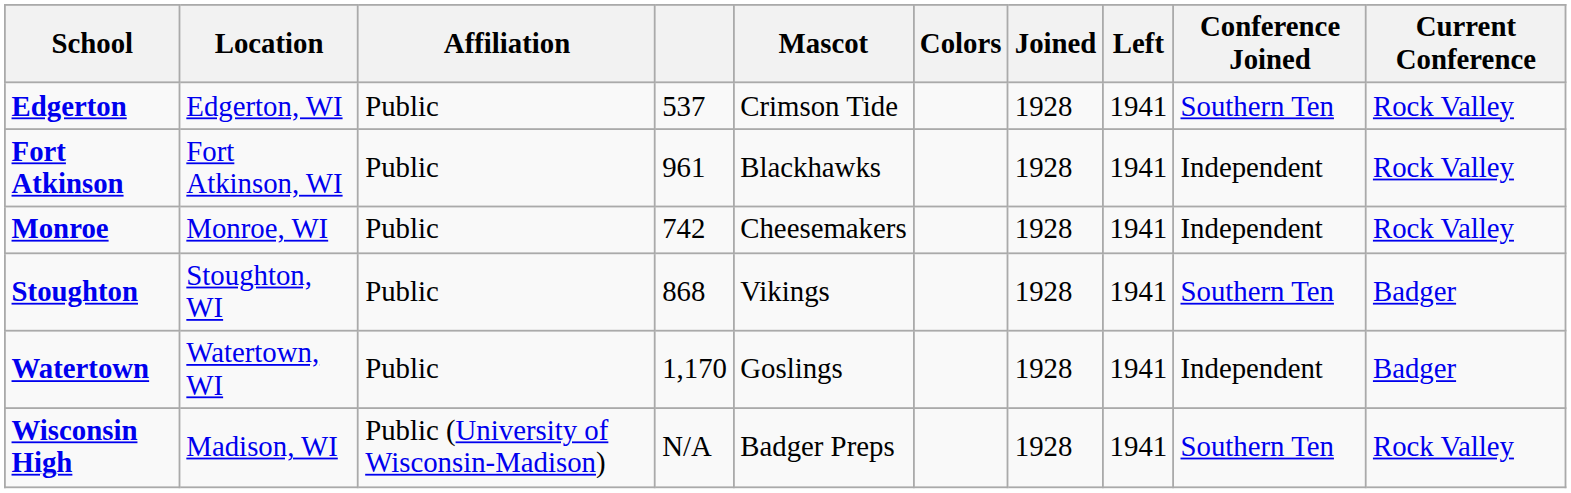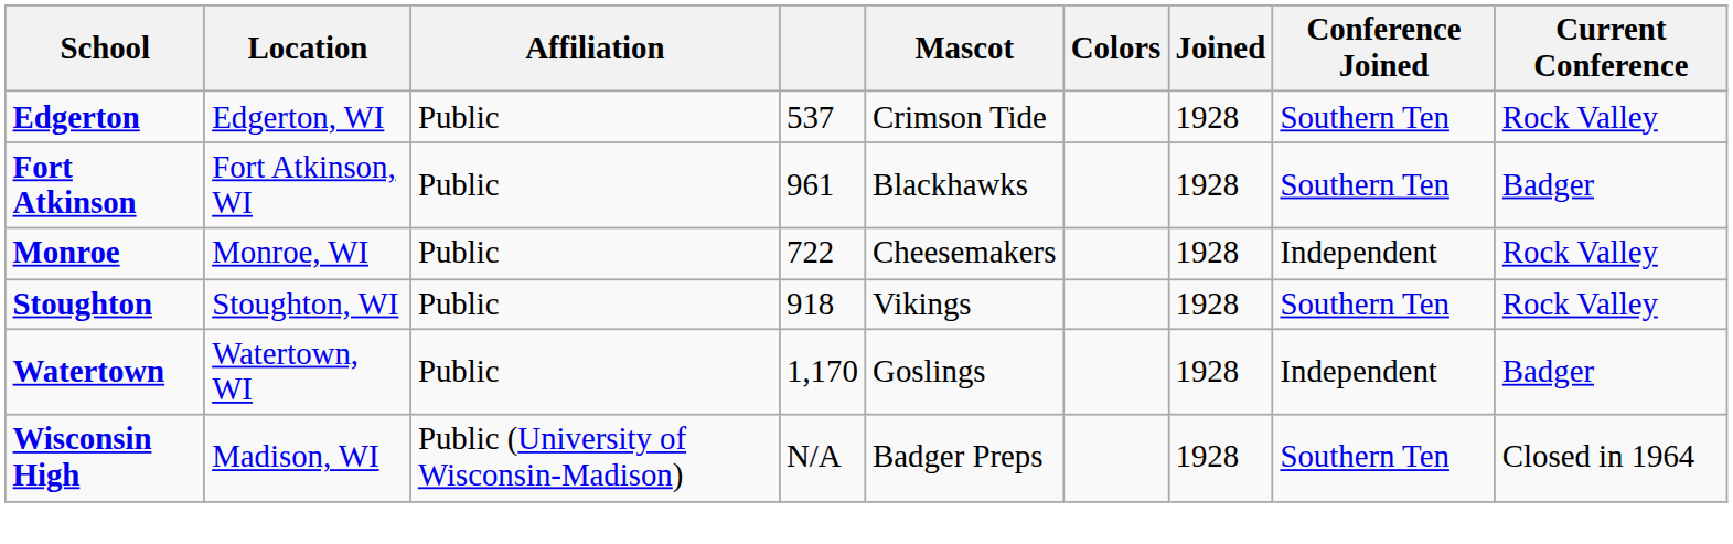- column: Left | 1941 | 1941 | 1941 | 1941 | 1941 | 1941
Fort Atkinson | Conference Joined: Independent -> Southern Ten
Fort Atkinson | Current Conference: Rock Valley -> Badger
Monroe | column 4: 742 -> 722
Stoughton | column 4: 868 -> 918
Stoughton | Current Conference: Badger -> Rock Valley
Wisconsin High | Current Conference: Rock Valley -> Closed in 1964
